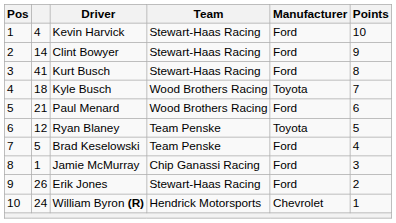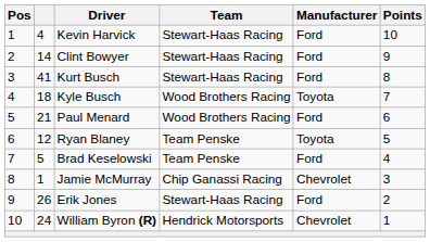Jamie McMurray | Manufacturer: Ford -> Chevrolet
